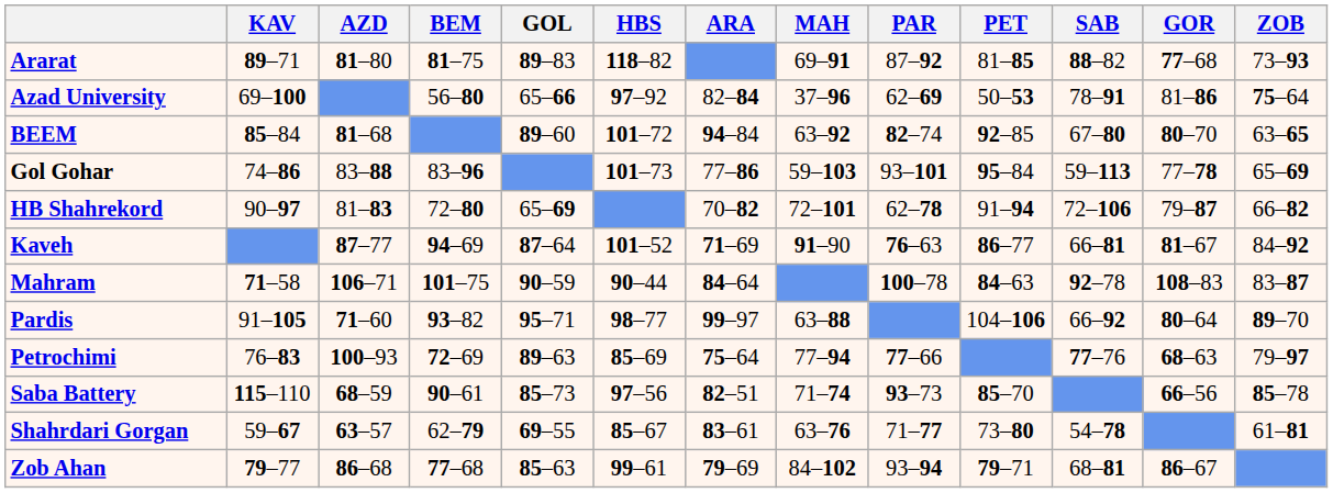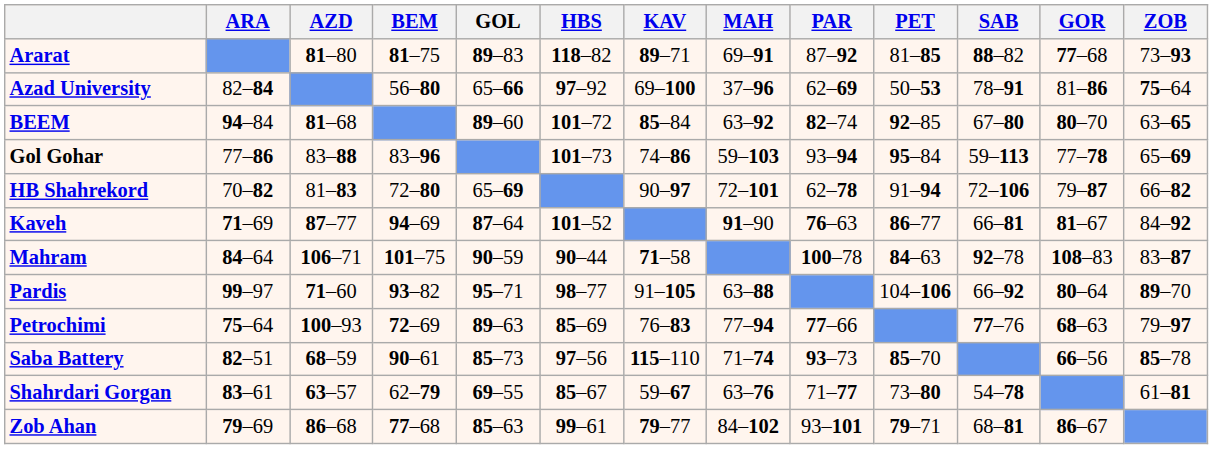columns swapped: ARA <-> KAV
Gol Gohar | PAR: 93–101 -> 93–94
Zob Ahan | PAR: 93–94 -> 93–101
